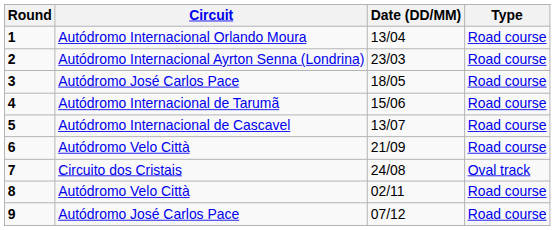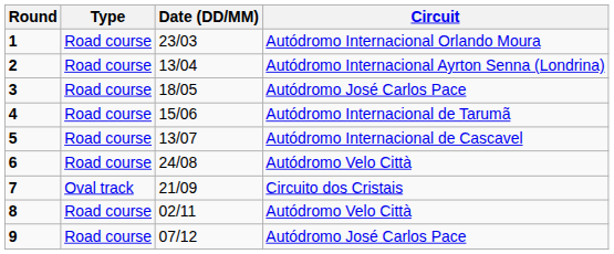columns swapped: Circuit <-> Type
1 | Date (DD/MM): 13/04 -> 23/03
2 | Date (DD/MM): 23/03 -> 13/04
6 | Date (DD/MM): 21/09 -> 24/08
7 | Date (DD/MM): 24/08 -> 21/09
